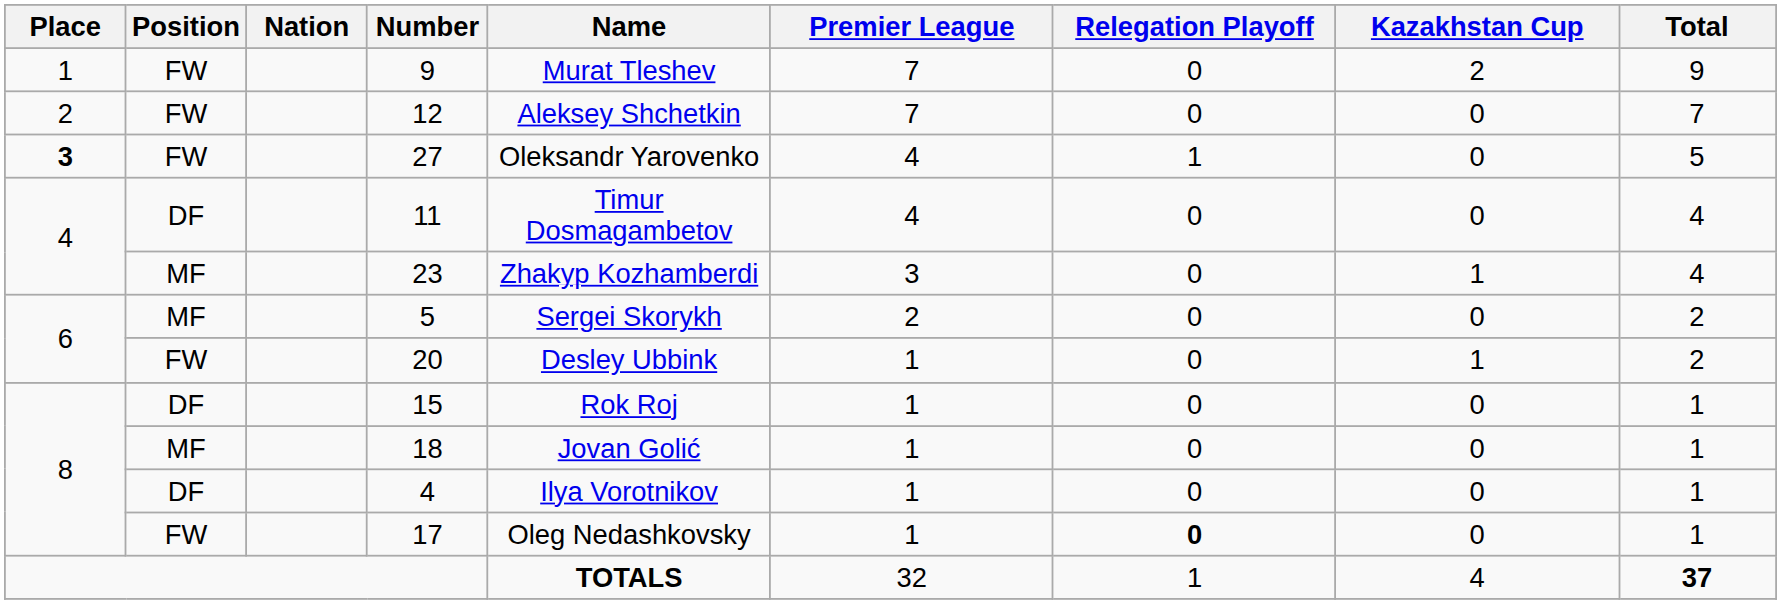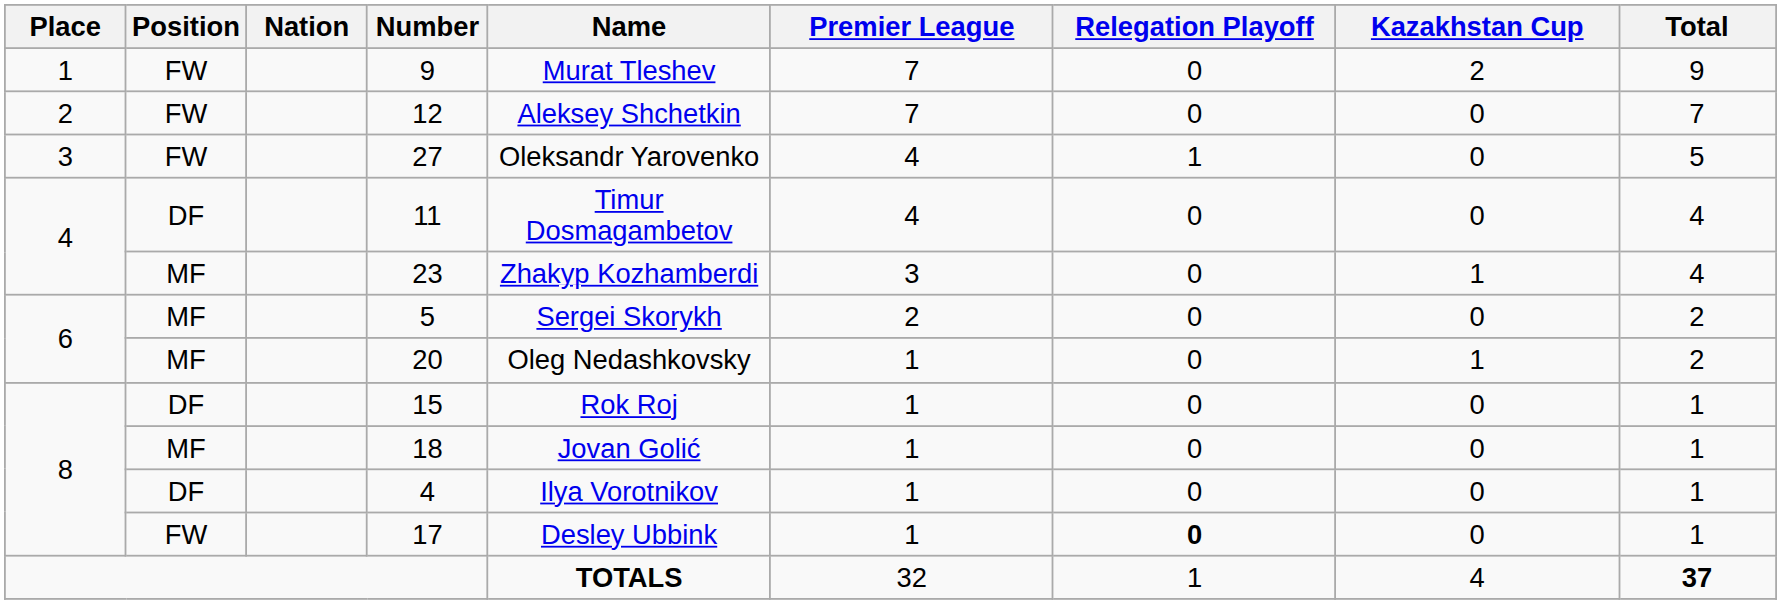27 | Place: bold -> normal
20 | Position: FW -> MF
20 | Name: Desley Ubbink -> Oleg Nedashkovsky
17 | Name: Oleg Nedashkovsky -> Desley Ubbink
